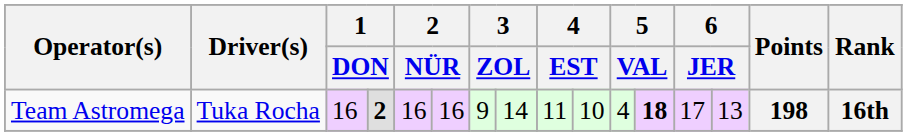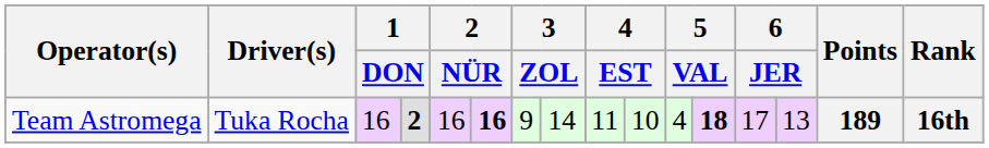Team Astromega | column 6: normal -> bold
Team Astromega | Points: 198 -> 189
